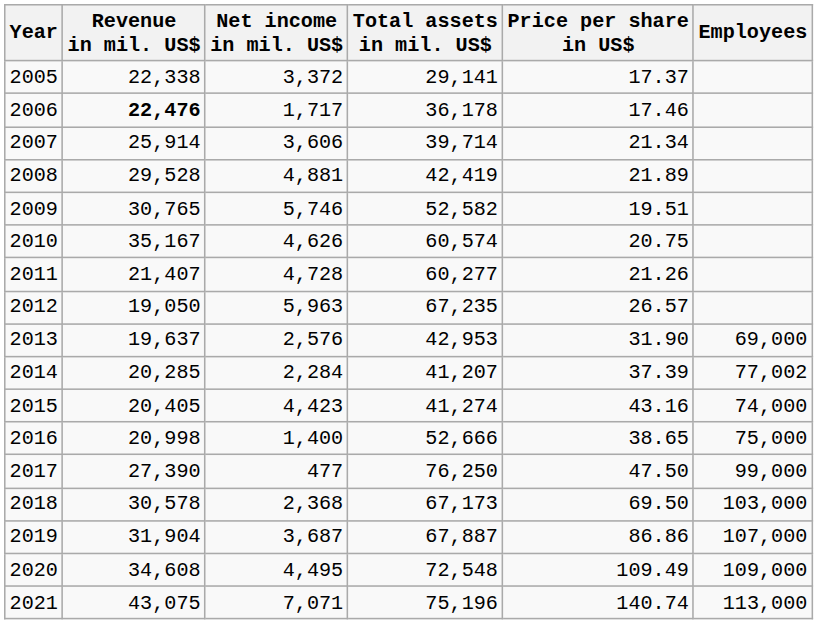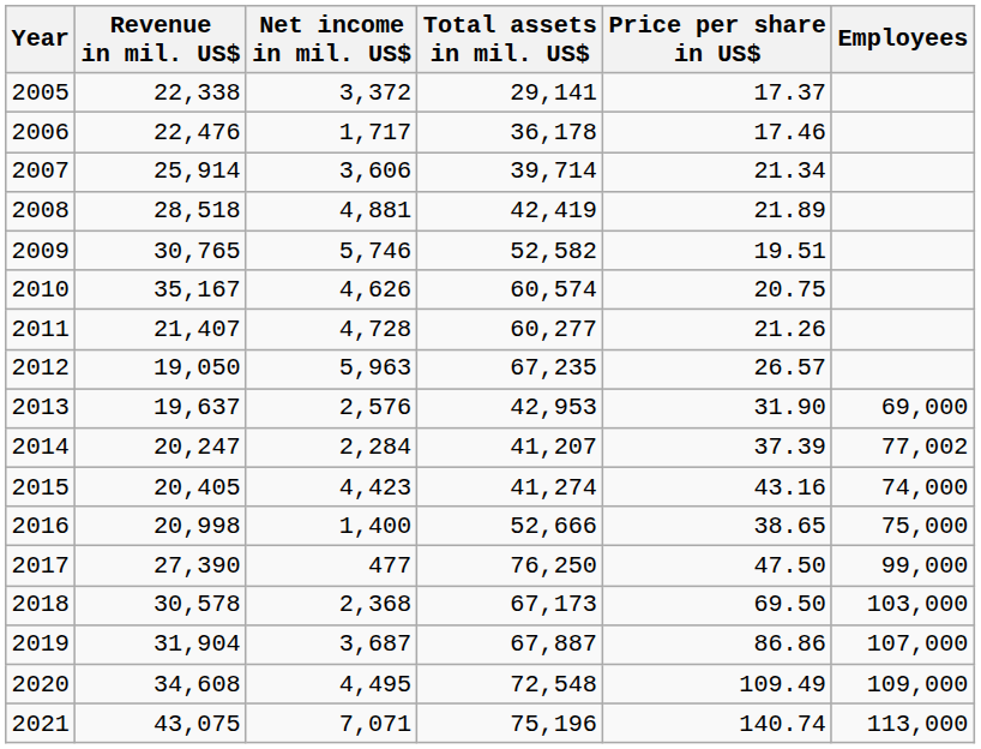2006 | Revenue in mil. US$: bold -> normal
2008 | Revenue in mil. US$: 29,528 -> 28,518
2014 | Revenue in mil. US$: 20,285 -> 20,247
